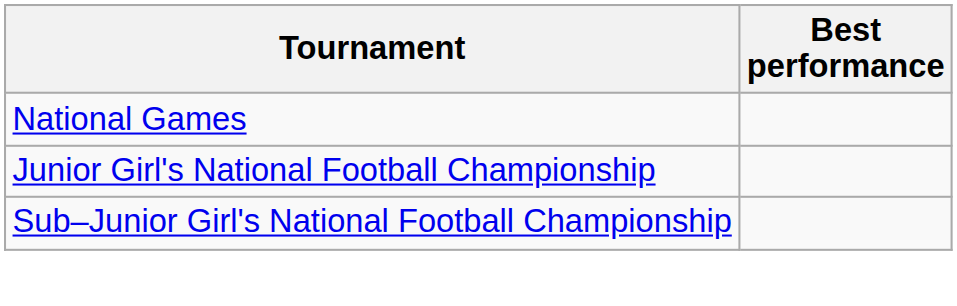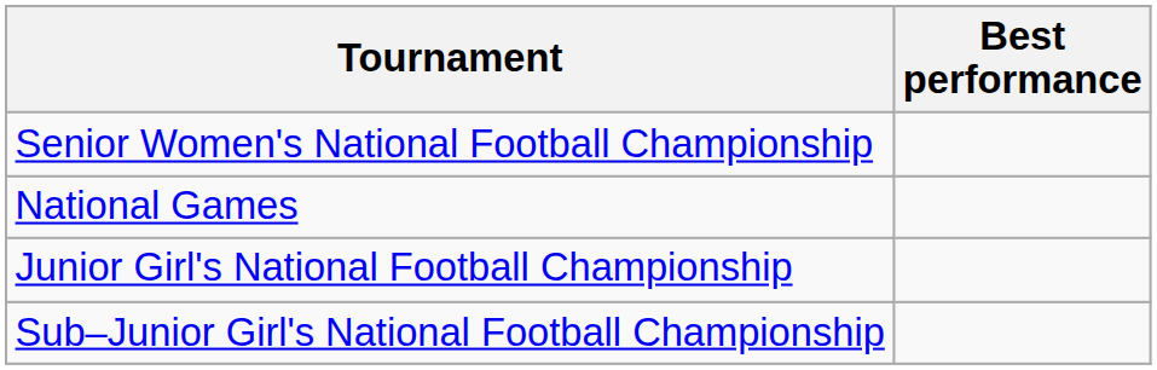+ row: Senior Women's National Football Championship
